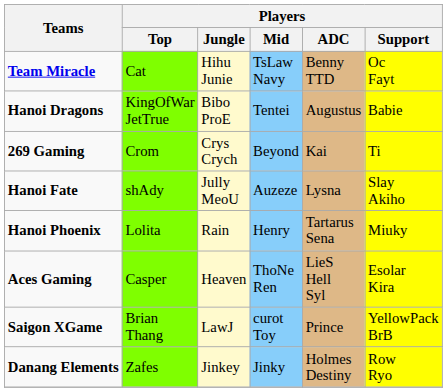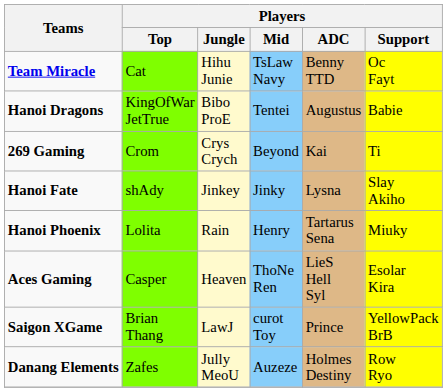Hanoi Fate | Players / Jungle: Jully MeoU -> Jinkey
Hanoi Fate | Players / Mid: Auzeze -> Jinky
Danang Elements | Players / Jungle: Jinkey -> Jully MeoU
Danang Elements | Players / Mid: Jinky -> Auzeze
